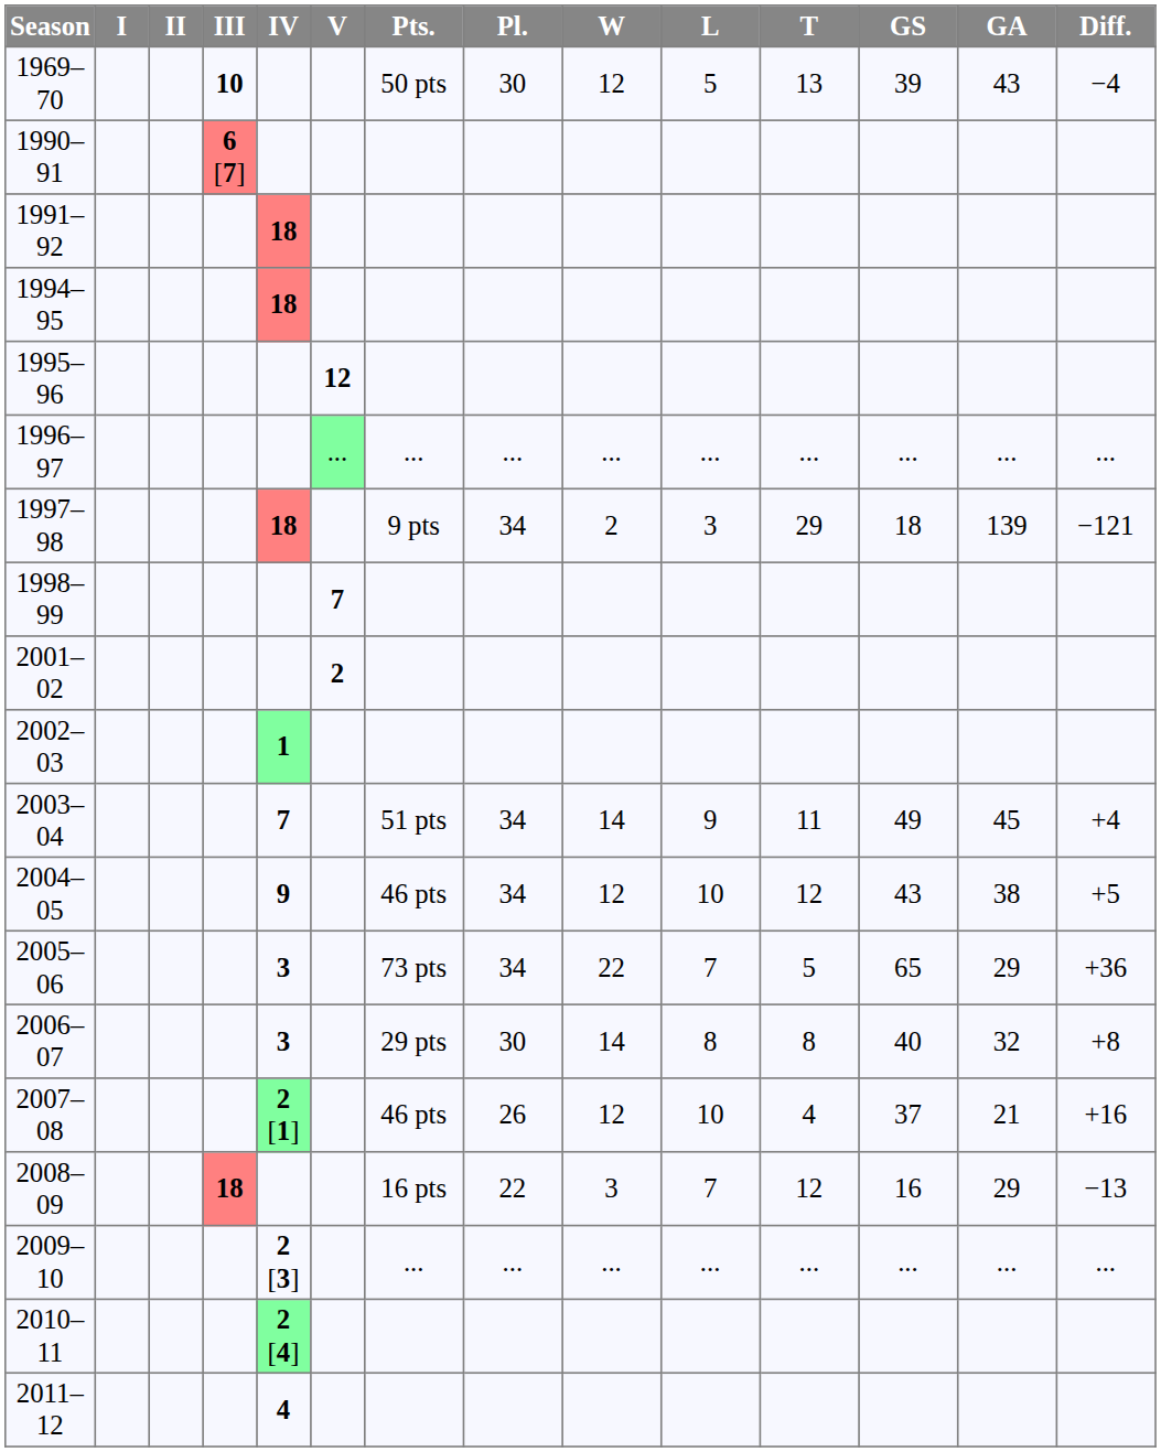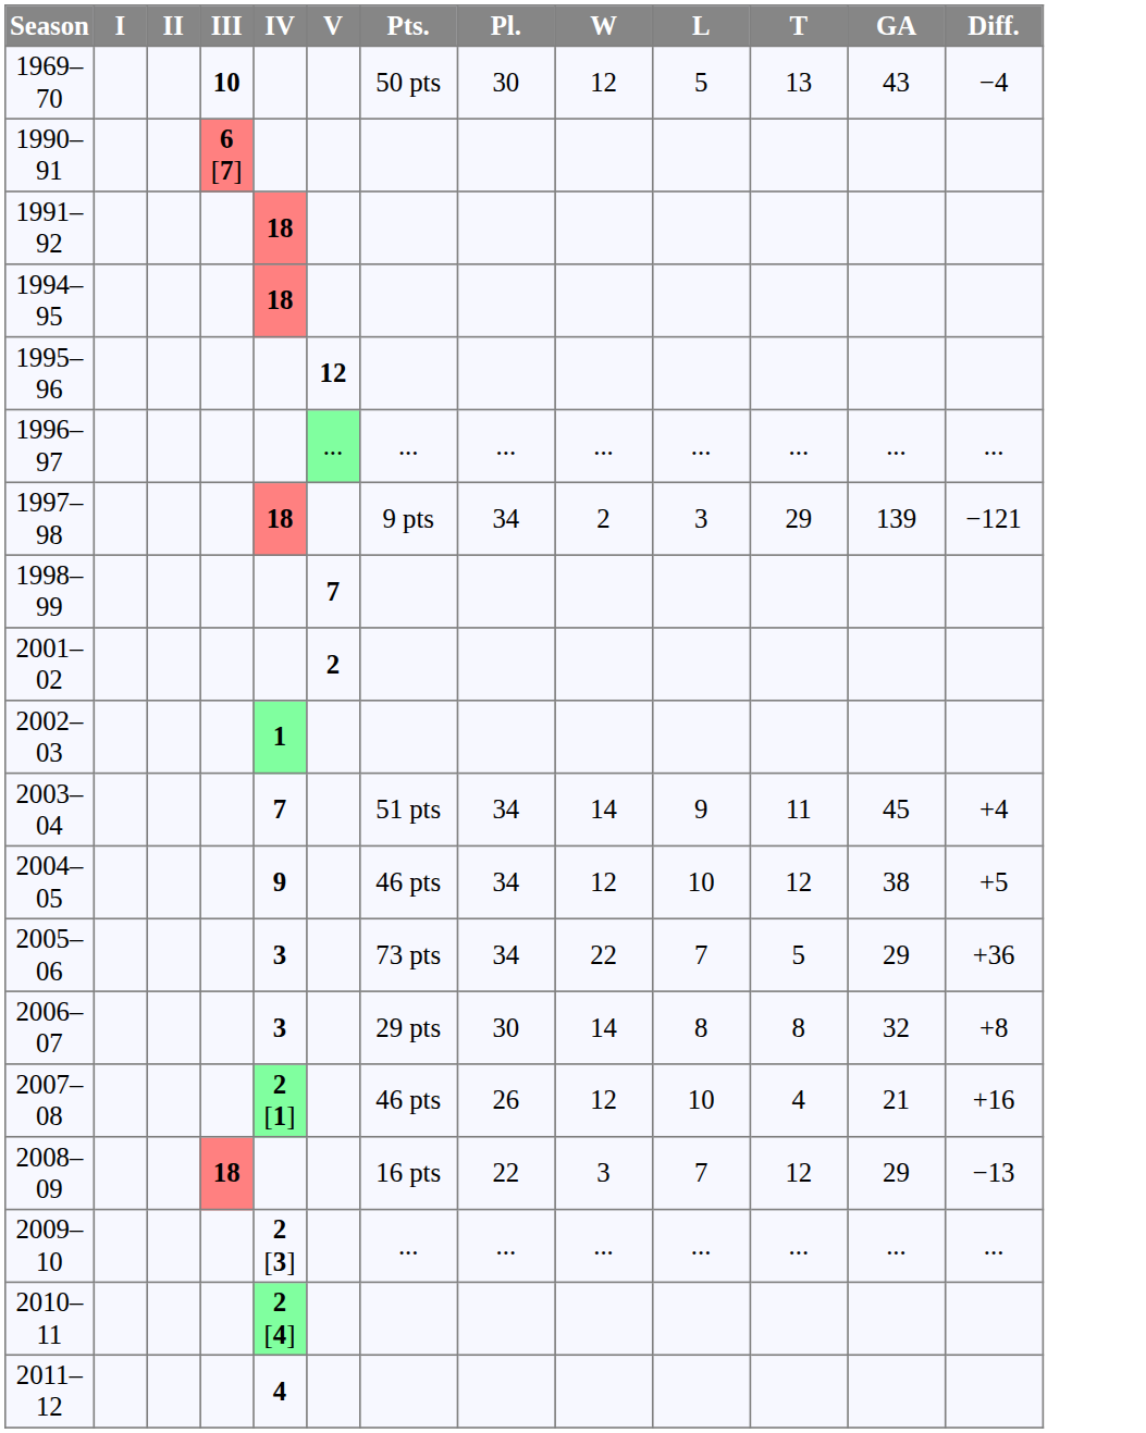- column: GS | 39 | ... | 18 | 49 | 43 | 65 | 40 | 37 | 16 | ...
